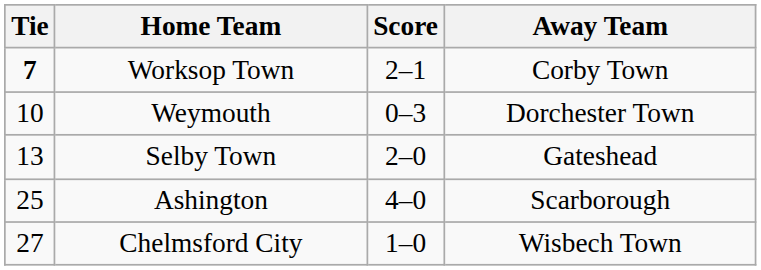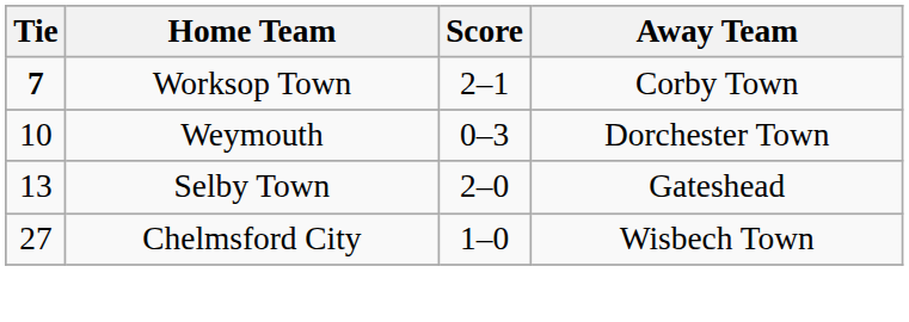- row: 25 | Ashington | 4–0 | Scarborough
